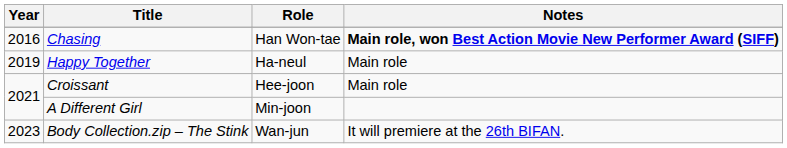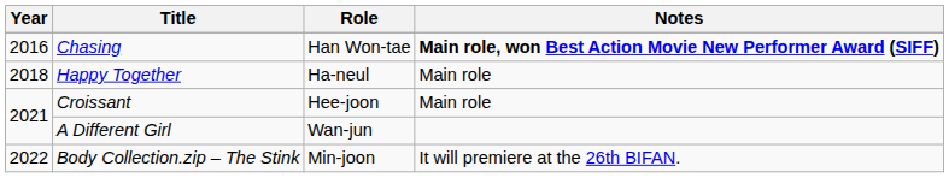Happy Together | Year: 2019 -> 2018
A Different Girl | Role: Min-joon -> Wan-jun
Body Collection.zip – The Stink | Year: 2023 -> 2022
Body Collection.zip – The Stink | Role: Wan-jun -> Min-joon
